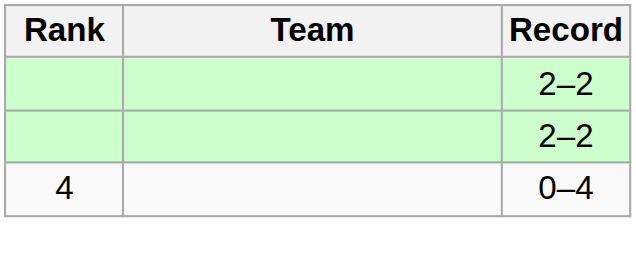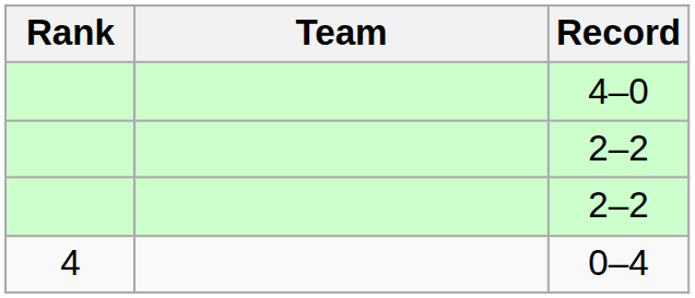+ row: 4–0
